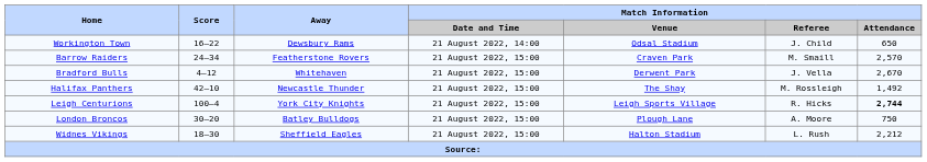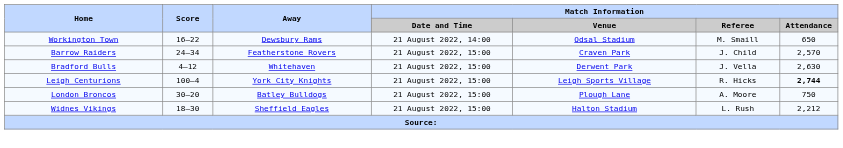Workington Town | Match Information / Referee: J. Child -> M. Smaill
Barrow Raiders | Match Information / Referee: M. Smaill -> J. Child
Bradford Bulls | Match Information / Attendance: 2,670 -> 2,630
- row: Halifax Panthers | 42–10 | Newcastle Thunder | 21 August 2022, 15:00 | The Shay | M. Rossleigh | 1,492
